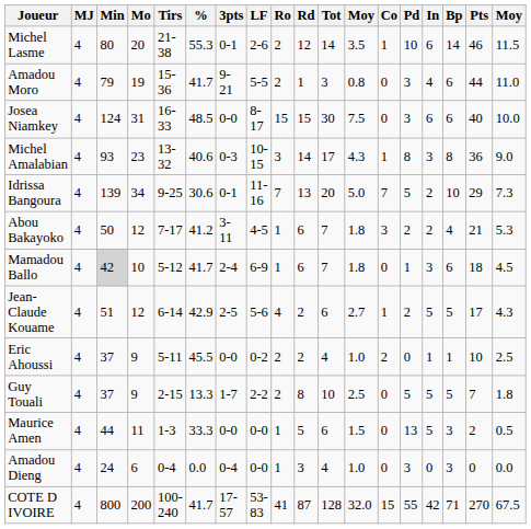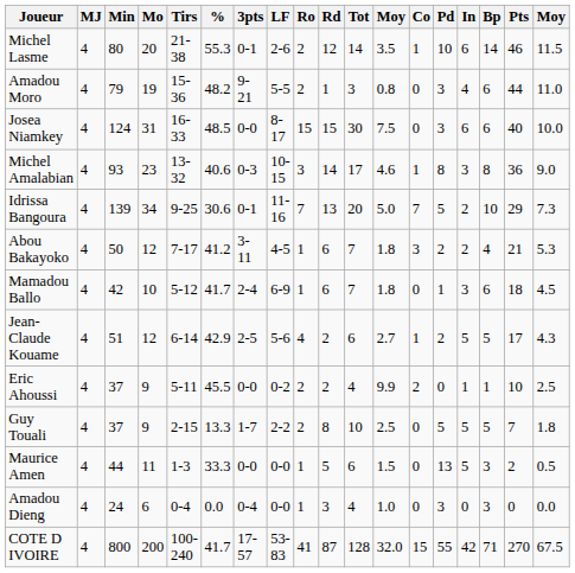Amadou Moro | %: 41.7 -> 48.2
Michel Amalabian | column 12: 4.3 -> 4.6
Mamadou Ballo | Min: lightgrey background -> no background
Eric Ahoussi | column 12: 1.0 -> 9.9
